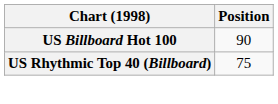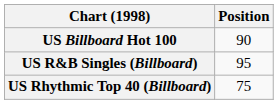+ row: US R&B Singles (Billboard) | 95
